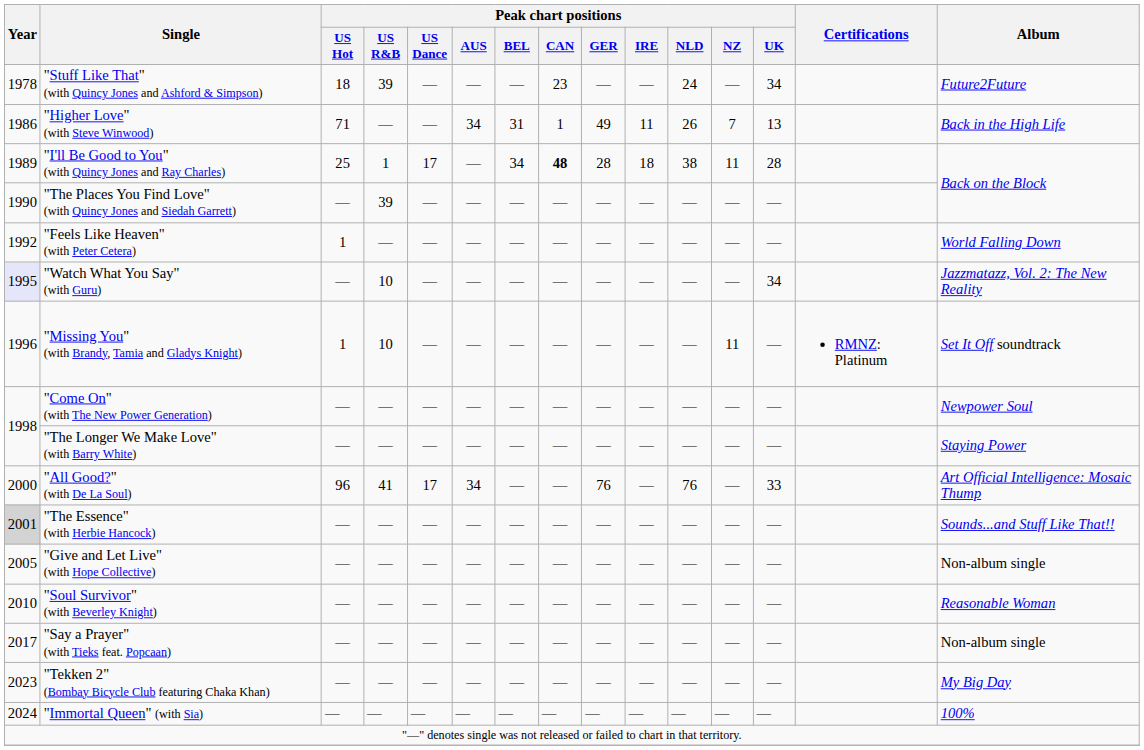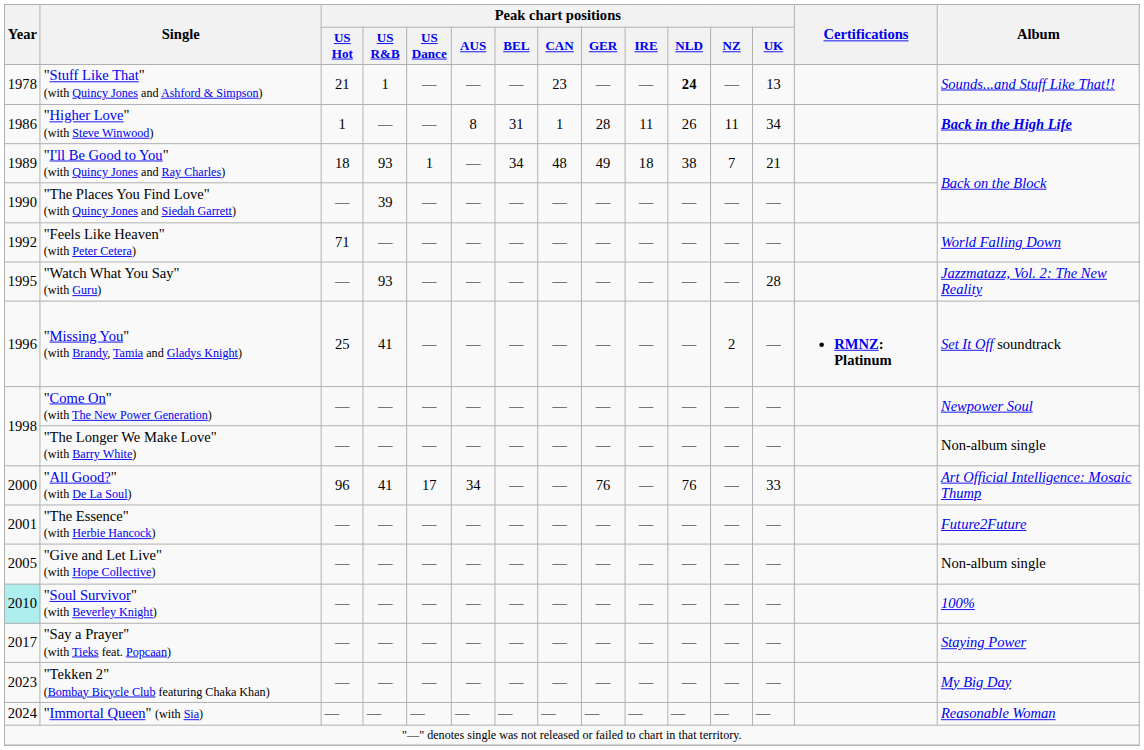"Stuff Like That" (with Quincy Jones and Ashford & Simpson) | Peak chart positions / US Hot: 18 -> 21
"Stuff Like That" (with Quincy Jones and Ashford & Simpson) | Peak chart positions / US R&B: 39 -> 1
"Stuff Like That" (with Quincy Jones and Ashford & Simpson) | Peak chart positions / NLD: normal -> bold
"Stuff Like That" (with Quincy Jones and Ashford & Simpson) | Peak chart positions / UK: 34 -> 13
"Stuff Like That" (with Quincy Jones and Ashford & Simpson) | Album: Future2Future -> Sounds...and Stuff Like That!!
"Higher Love" (with Steve Winwood) | Peak chart positions / US Hot: 71 -> 1
"Higher Love" (with Steve Winwood) | Peak chart positions / AUS: 34 -> 8
"Higher Love" (with Steve Winwood) | Peak chart positions / GER: 49 -> 28
"Higher Love" (with Steve Winwood) | Peak chart positions / NZ: 7 -> 11
"Higher Love" (with Steve Winwood) | Peak chart positions / UK: 13 -> 34
"Higher Love" (with Steve Winwood) | Album: normal -> bold
"I'll Be Good to You" (with Quincy Jones and Ray Charles) | Peak chart positions / US Hot: 25 -> 18
"I'll Be Good to You" (with Quincy Jones and Ray Charles) | Peak chart positions / US R&B: 1 -> 93
"I'll Be Good to You" (with Quincy Jones and Ray Charles) | Peak chart positions / US Dance: 17 -> 1
"I'll Be Good to You" (with Quincy Jones and Ray Charles) | Peak chart positions / CAN: bold -> normal
"I'll Be Good to You" (with Quincy Jones and Ray Charles) | Peak chart positions / GER: 28 -> 49
"I'll Be Good to You" (with Quincy Jones and Ray Charles) | Peak chart positions / NZ: 11 -> 7
"I'll Be Good to You" (with Quincy Jones and Ray Charles) | Peak chart positions / UK: 28 -> 21
"Feels Like Heaven" (with Peter Cetera) | Peak chart positions / US Hot: 1 -> 71
"Watch What You Say" (with Guru) | Year: lavender background -> no background
"Watch What You Say" (with Guru) | Peak chart positions / US R&B: 10 -> 93
"Watch What You Say" (with Guru) | Peak chart positions / UK: 34 -> 28
"Missing You" (with Brandy, Tamia and Gladys Knight) | Peak chart positions / US Hot: 1 -> 25
"Missing You" (with Brandy, Tamia and Gladys Knight) | Peak chart positions / US R&B: 10 -> 41
"Missing You" (with Brandy, Tamia and Gladys Knight) | Peak chart positions / NZ: 11 -> 2
"Missing You" (with Brandy, Tamia and Gladys Knight) | Certifications: normal -> bold
"The Longer We Make Love" (with Barry White) | Album: Staying Power -> Non-album single
"The Essence" (with Herbie Hancock) | Year: lightgrey background -> no background
"The Essence" (with Herbie Hancock) | Album: Sounds...and Stuff Like That!! -> Future2Future
"Soul Survivor" (with Beverley Knight) | Year: no background -> paleturquoise background
"Soul Survivor" (with Beverley Knight) | Album: Reasonable Woman -> 100%
"Say a Prayer" (with Tieks feat. Popcaan) | Album: Non-album single -> Staying Power
"Immortal Queen" (with Sia) | Album: 100% -> Reasonable Woman
